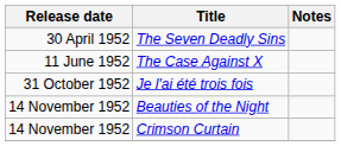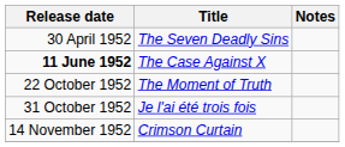The Case Against X | Release date: normal -> bold
+ row: 22 October 1952 | The Moment of Truth
- row: 14 November 1952 | Beauties of the Night
